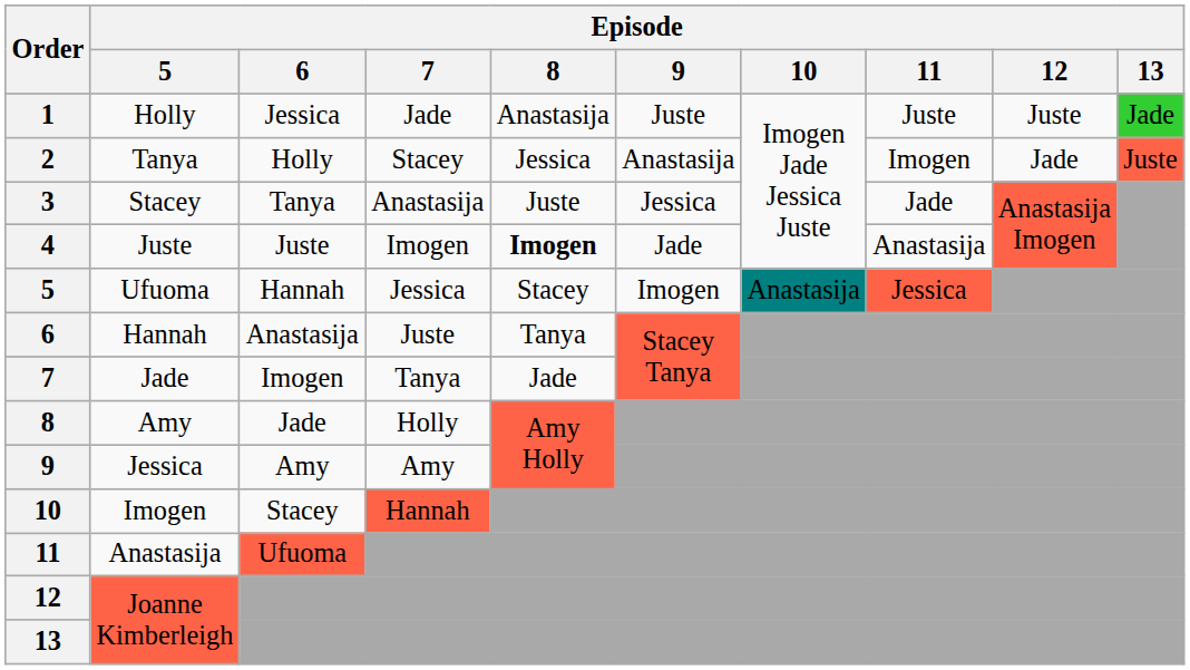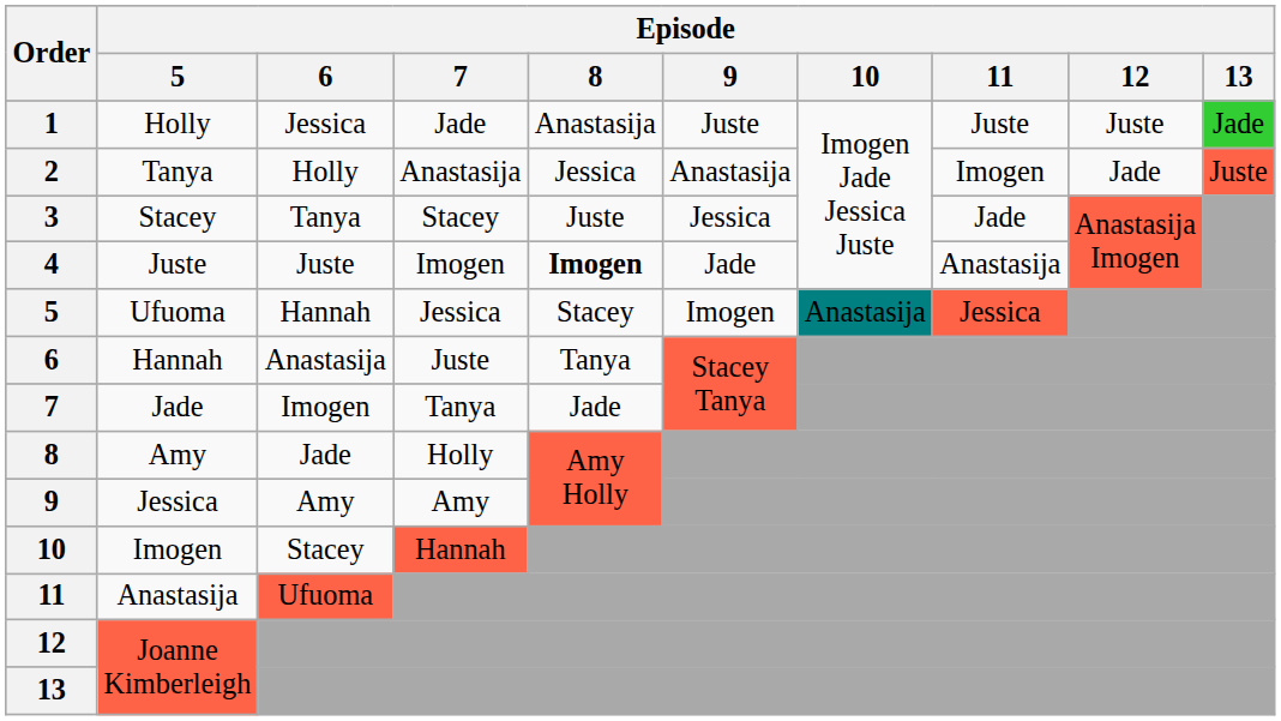2 | Episode / 7: Stacey -> Anastasija
3 | Episode / 7: Anastasija -> Stacey
